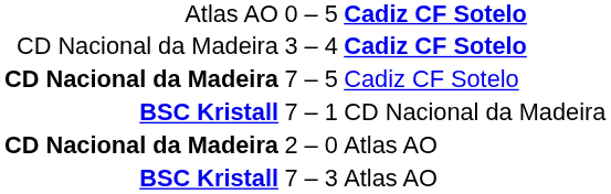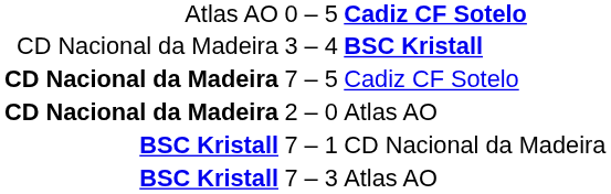3 – 4 | column 3: Cadiz CF Sotelo -> BSC Kristall
rows swapped: 2 – 0 <-> 7 – 1
